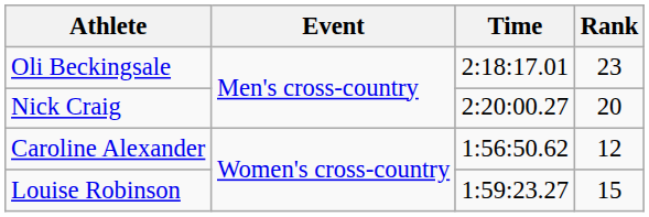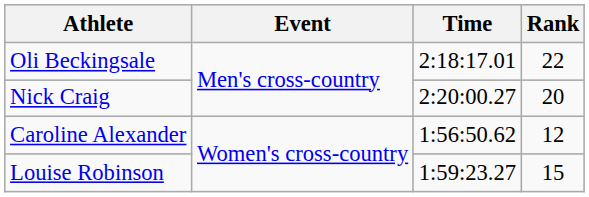Oli Beckingsale | Rank: 23 -> 22
